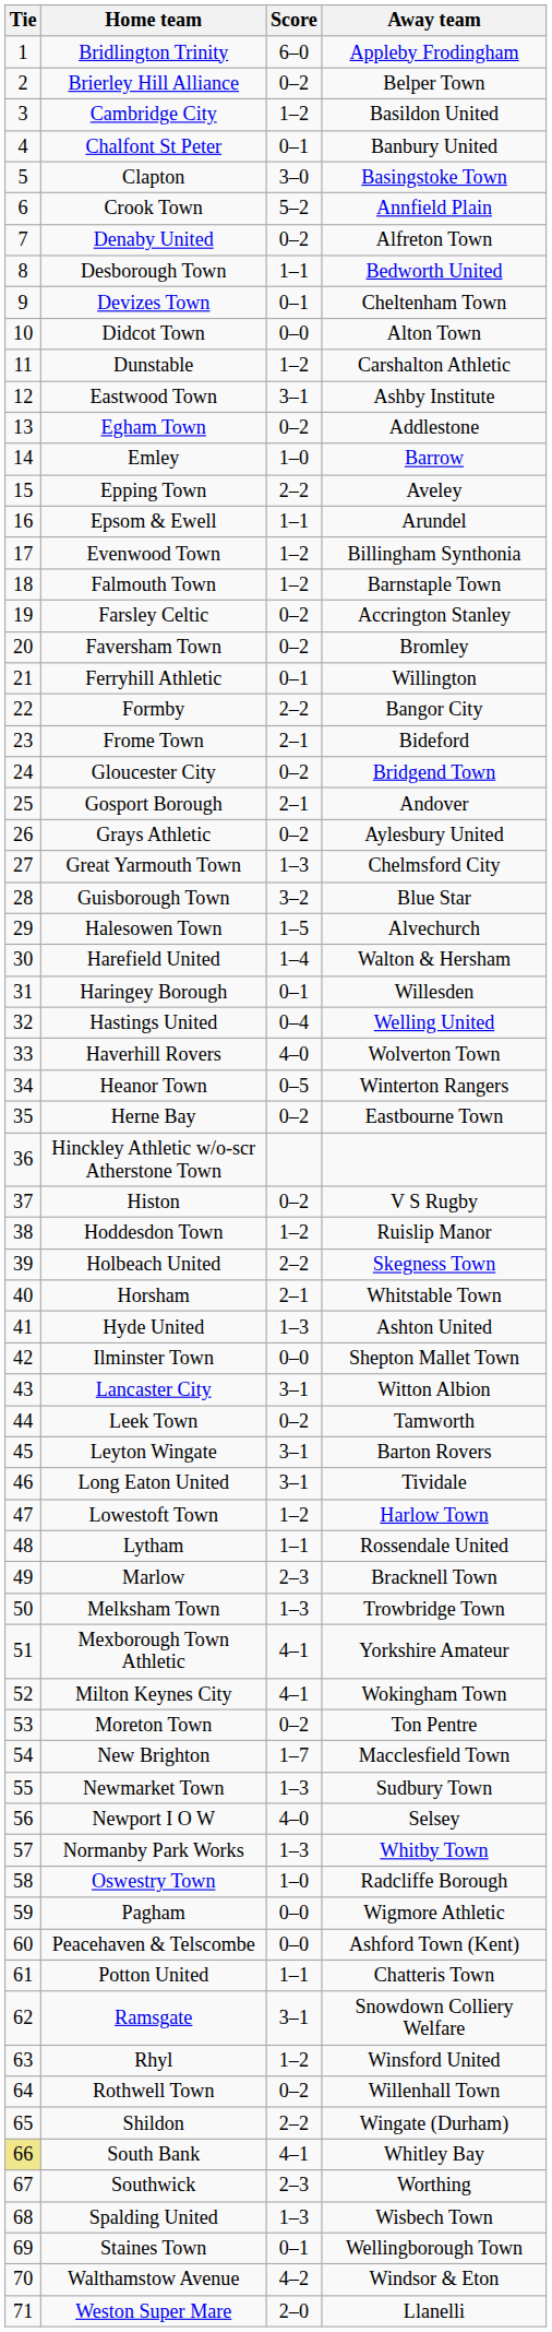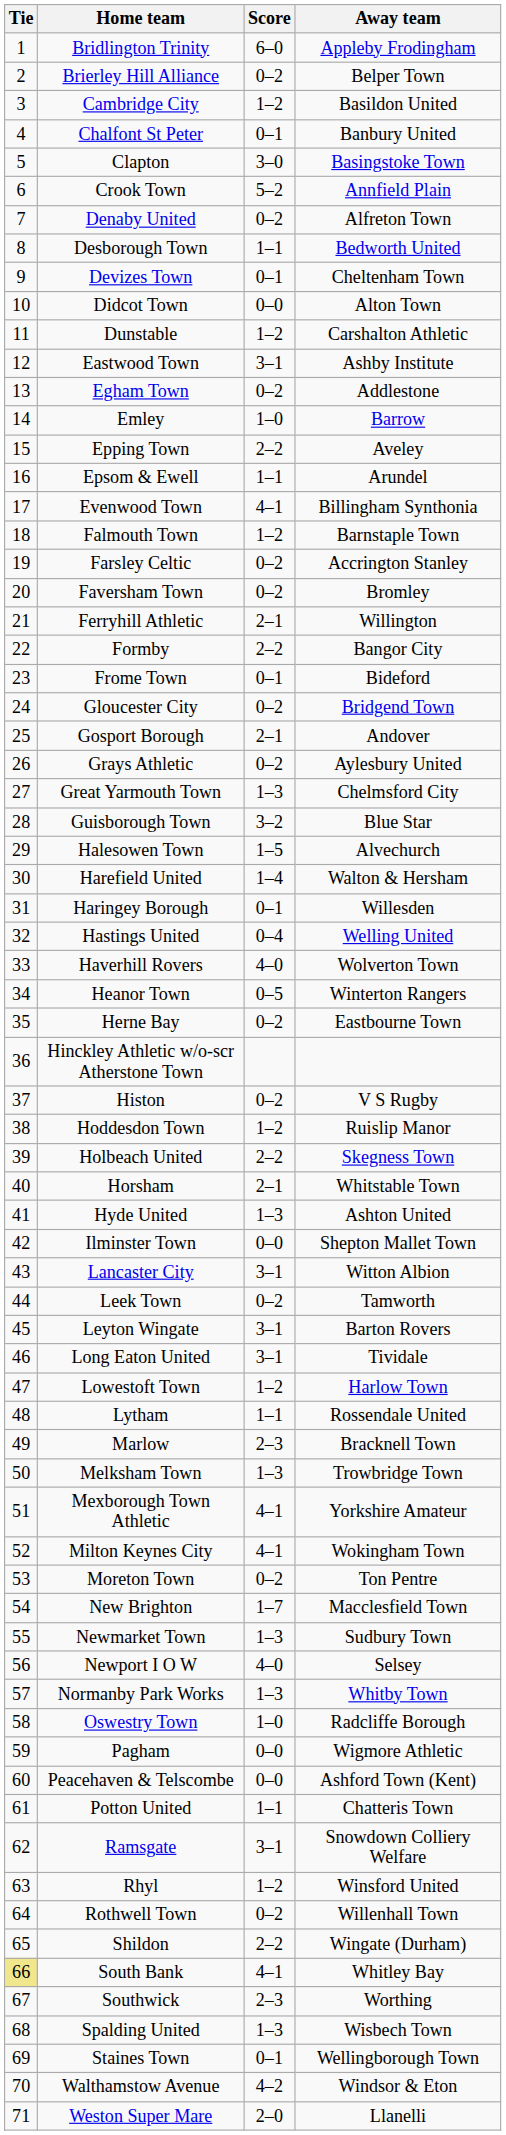Evenwood Town | Score: 1–2 -> 4–1
Ferryhill Athletic | Score: 0–1 -> 2–1
Frome Town | Score: 2–1 -> 0–1
